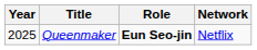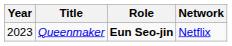Queenmaker | Year: 2025 -> 2023
